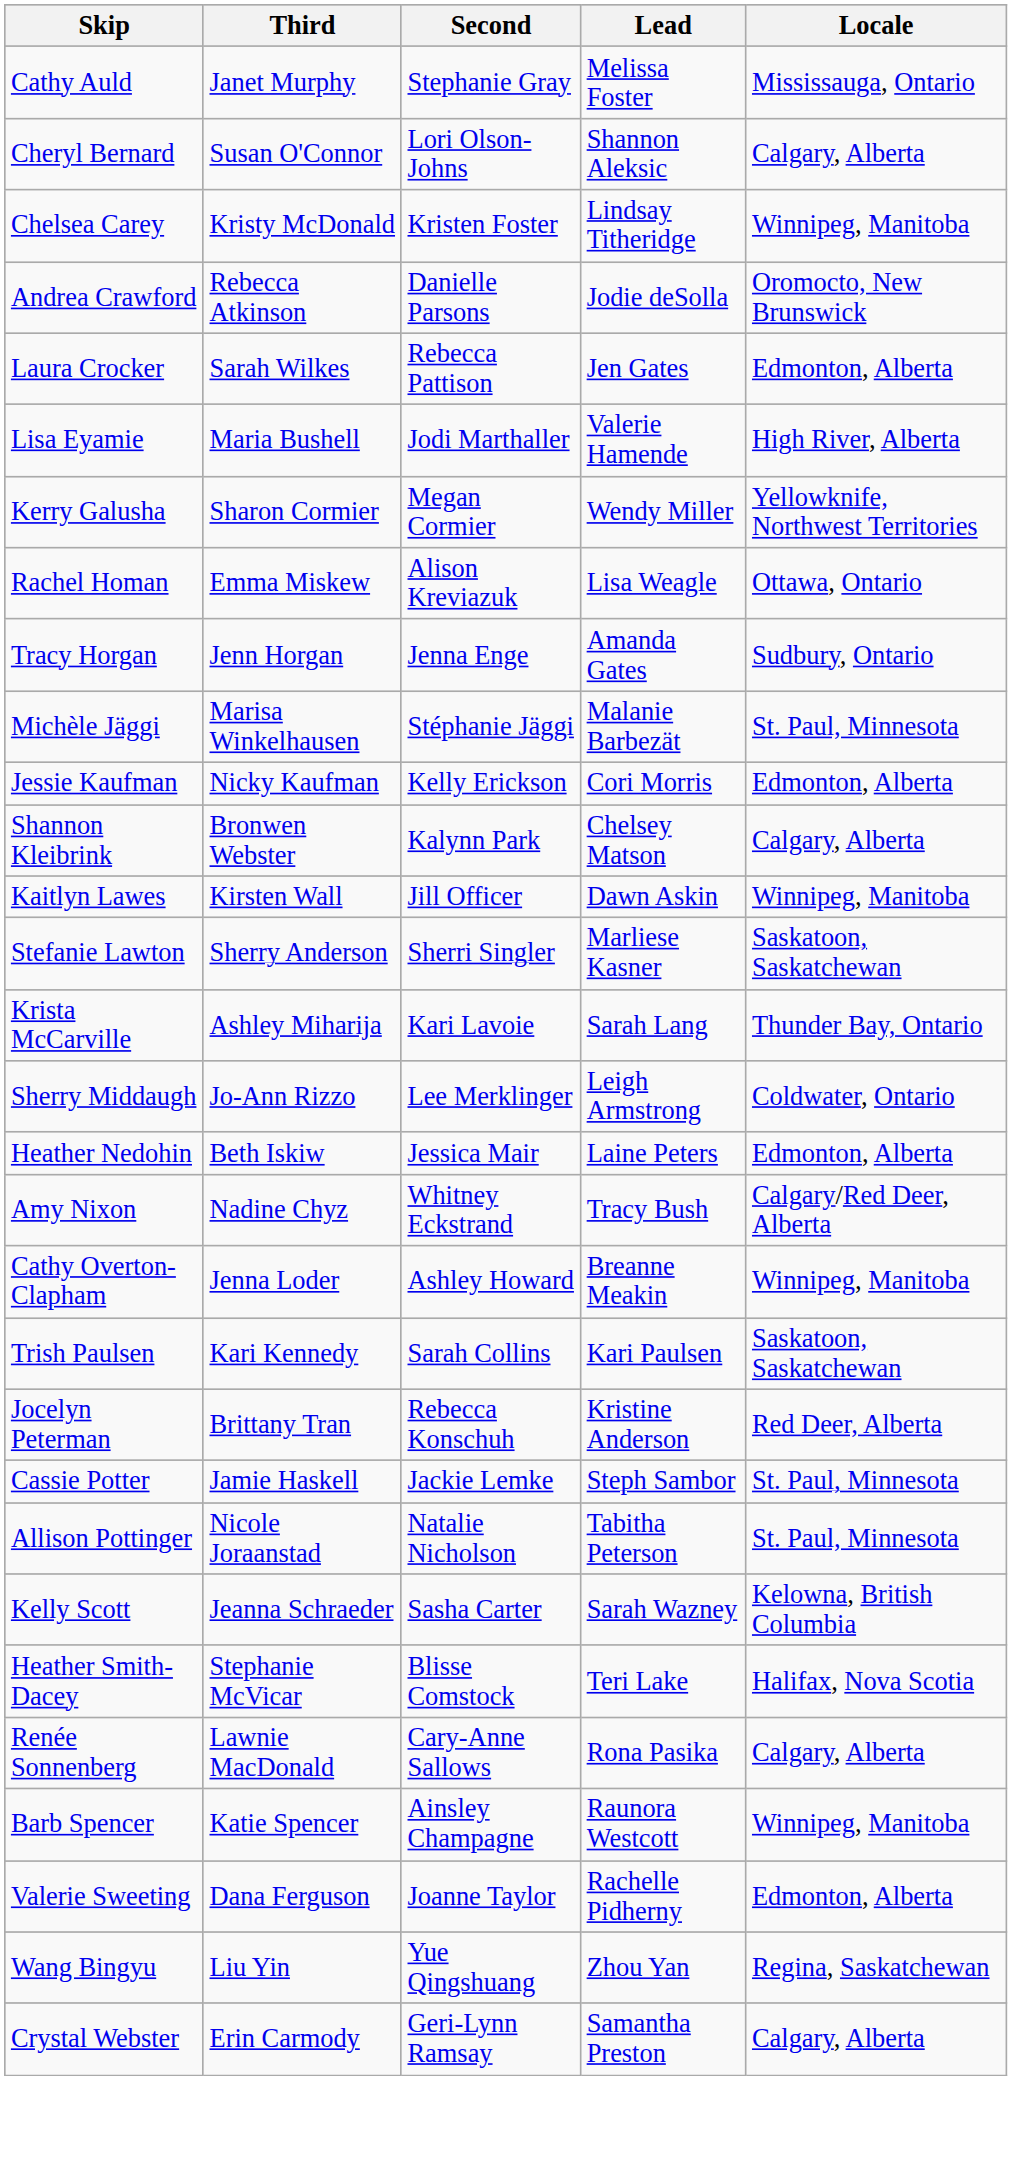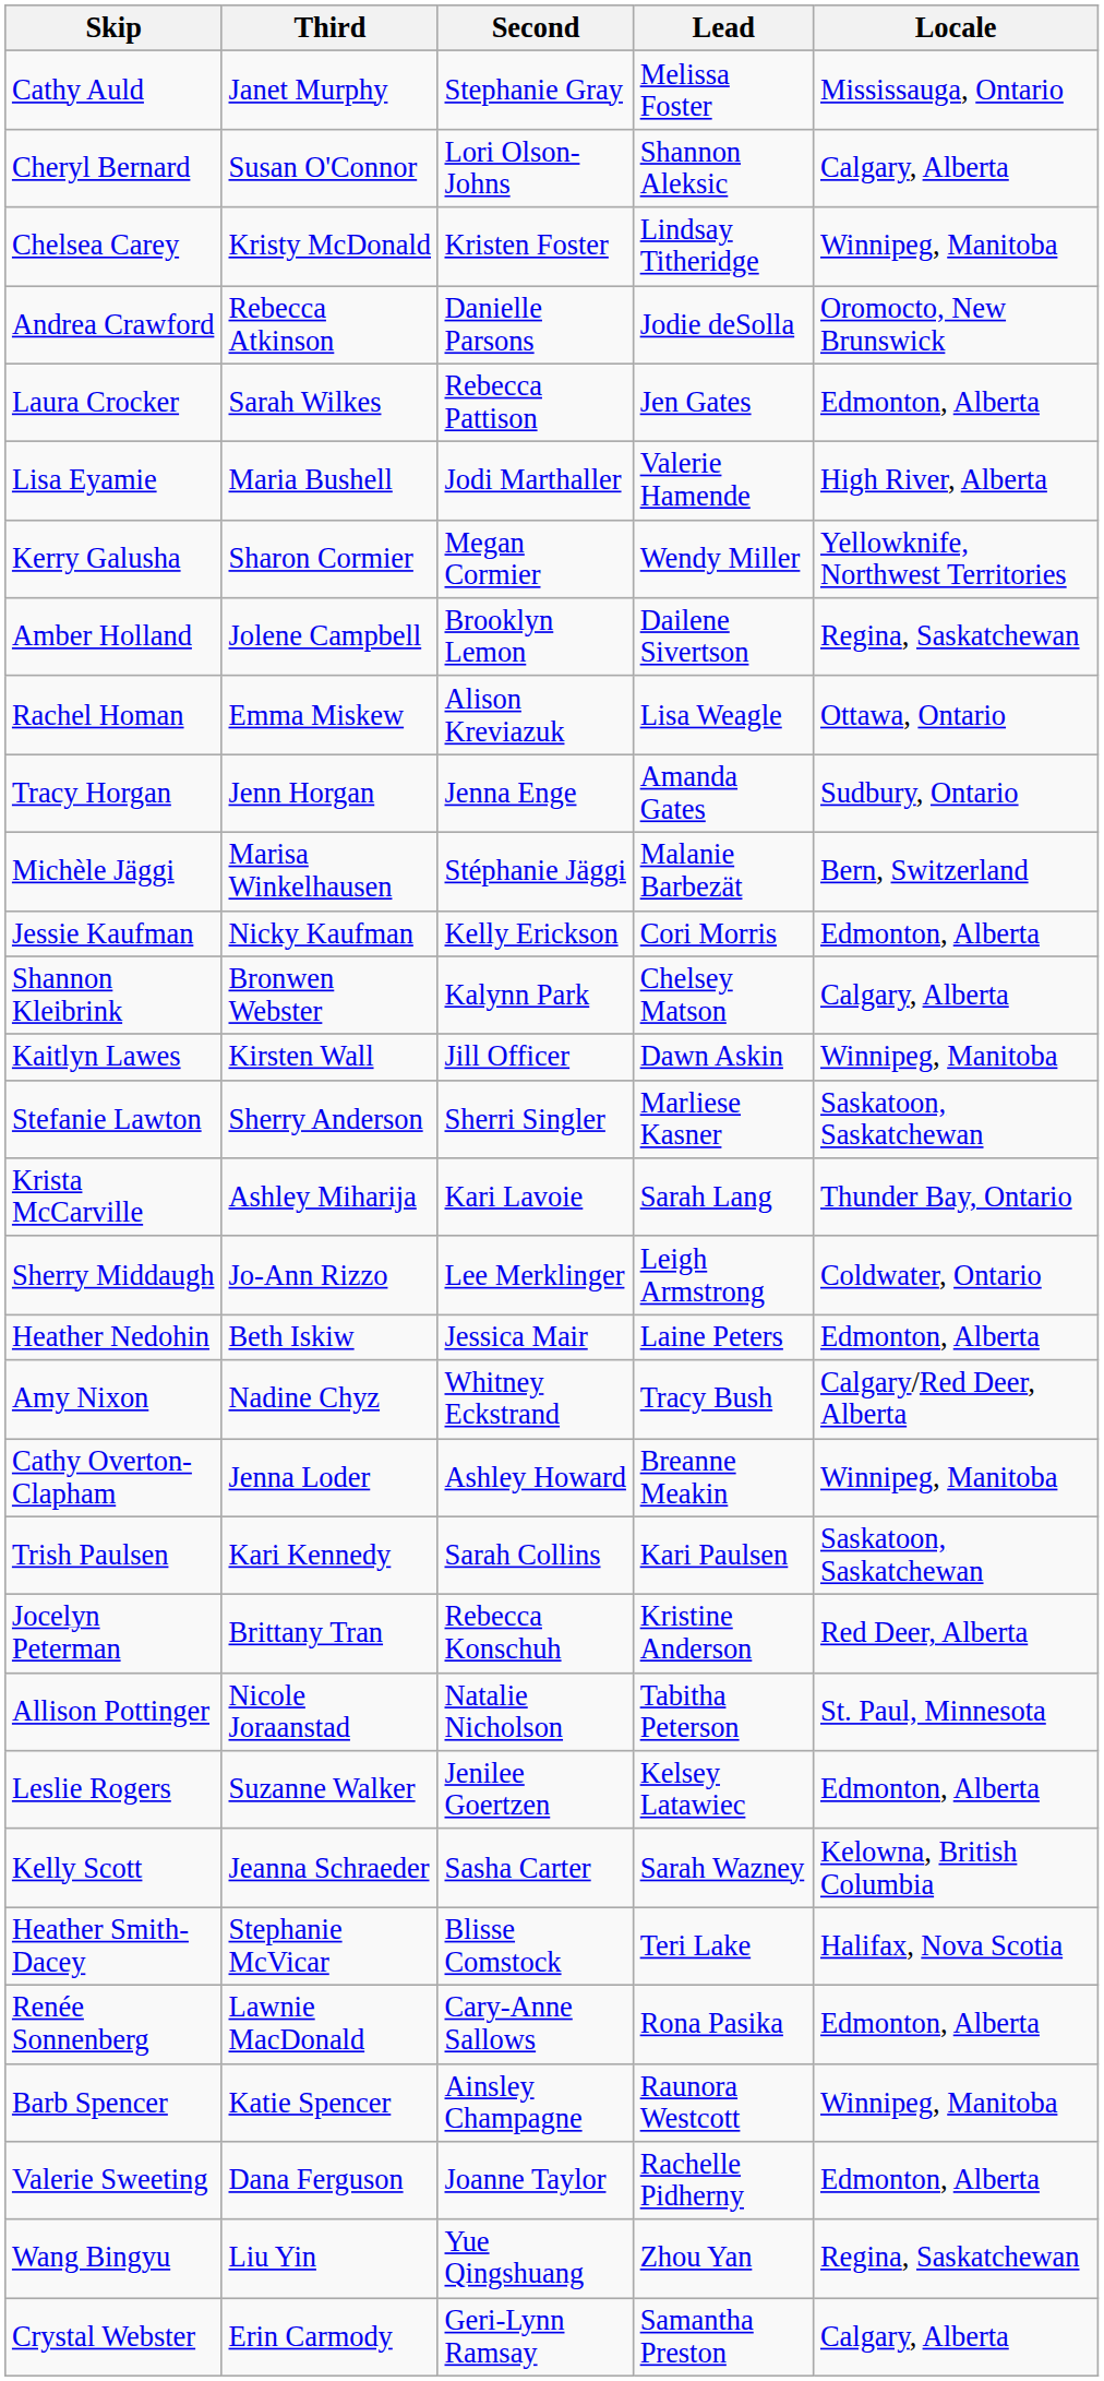+ row: Amber Holland | Jolene Campbell | Brooklyn Lemon | Dailene Sivertson | Regina, Saskatchewan
Michèle Jäggi | Locale: St. Paul, Minnesota -> Bern, Switzerland
- row: Cassie Potter | Jamie Haskell | Jackie Lemke | Steph Sambor | St. Paul, Minnesota
+ row: Leslie Rogers | Suzanne Walker | Jenilee Goertzen | Kelsey Latawiec | Edmonton, Alberta
Renée Sonnenberg | Locale: Calgary, Alberta -> Edmonton, Alberta
